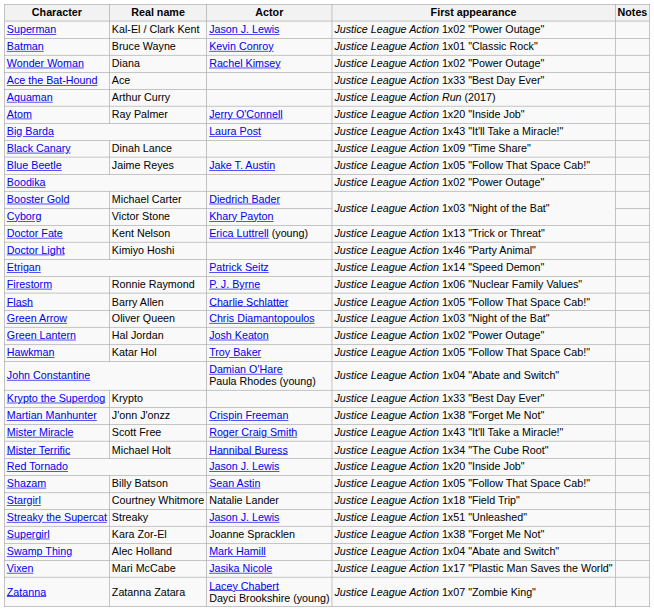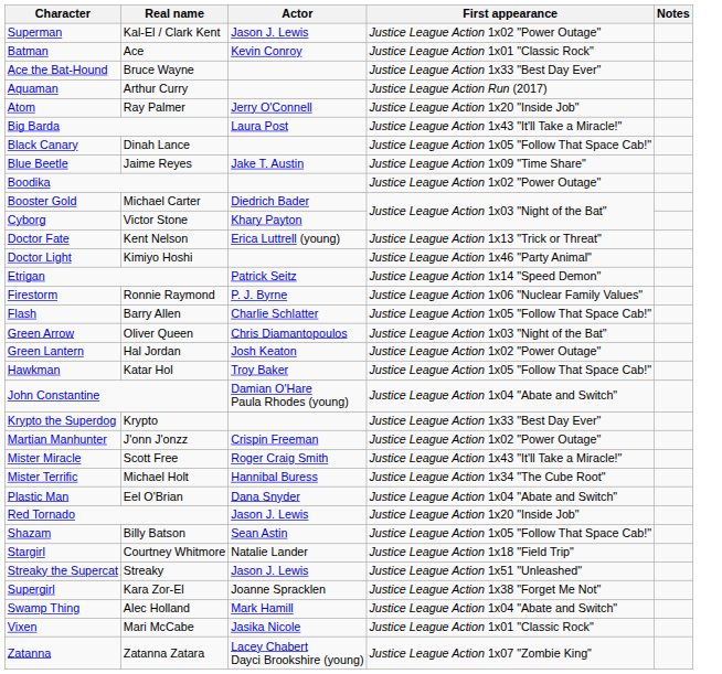Batman | Real name: Bruce Wayne -> Ace
- row: Wonder Woman | Diana | Rachel Kimsey | Justice League Action 1x02 "Power Outage"
Ace the Bat-Hound | Real name: Ace -> Bruce Wayne
Black Canary | First appearance: Justice League Action 1x09 "Time Share" -> Justice League Action 1x05 "Follow That Space Cab!"
Blue Beetle | First appearance: Justice League Action 1x05 "Follow That Space Cab!" -> Justice League Action 1x09 "Time Share"
Martian Manhunter | First appearance: Justice League Action 1x38 "Forget Me Not" -> Justice League Action 1x02 "Power Outage"
+ row: Plastic Man | Eel O'Brian | Dana Snyder | Justice League Action 1x04 "Abate and Switch"
Vixen | First appearance: Justice League Action 1x17 "Plastic Man Saves the World" -> Justice League Action 1x01 "Classic Rock"
